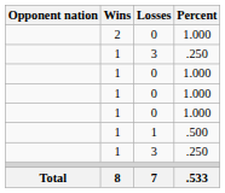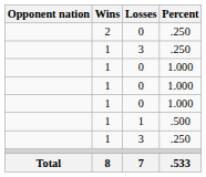2 / 0 | Percent: 1.000 -> .250
